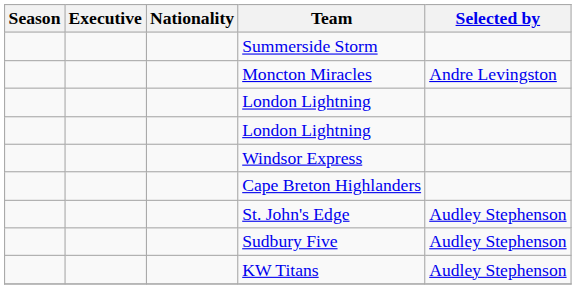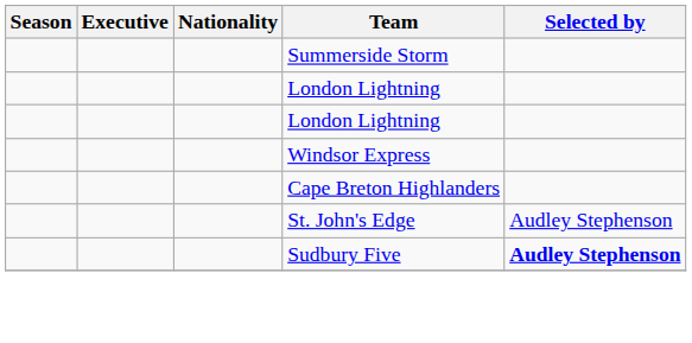- row: Moncton Miracles | Andre Levingston
Sudbury Five | Selected by: normal -> bold
- row: KW Titans | Audley Stephenson
